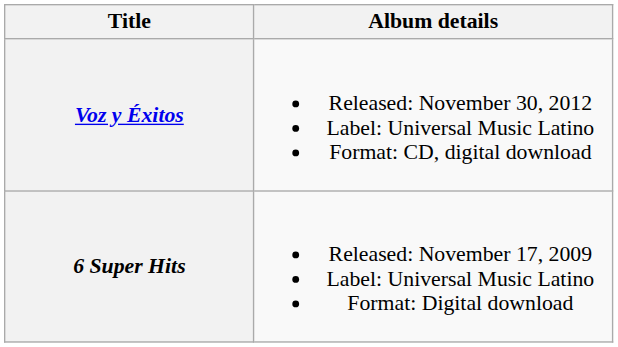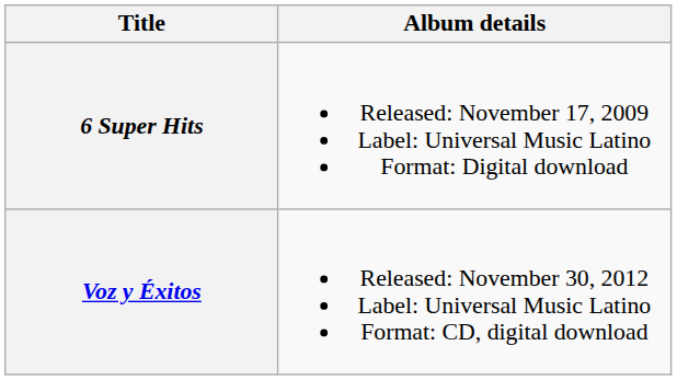rows swapped: 6 Super Hits <-> Voz y Éxitos
